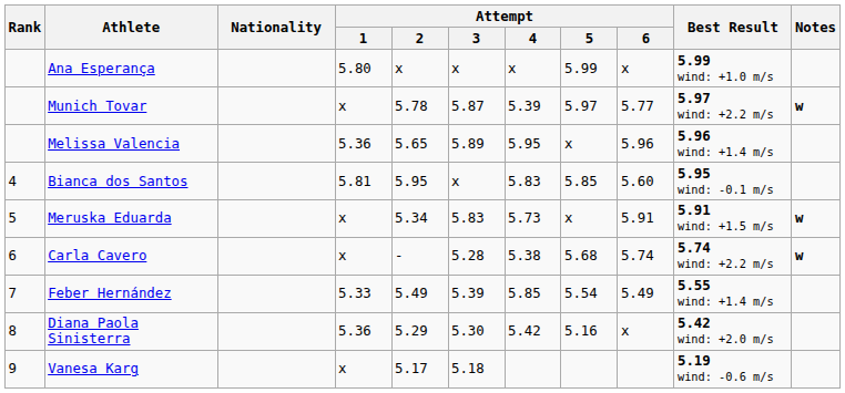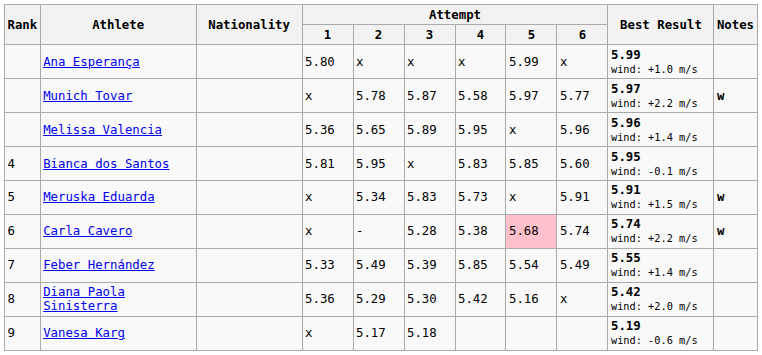Munich Tovar | Attempt / 4: 5.39 -> 5.58
Carla Cavero | Attempt / 5: no background -> pink background
